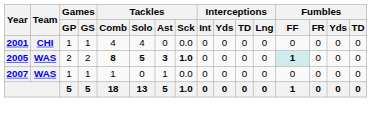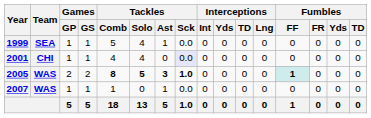+ row: 1999 | SEA | 1 | 1 | 5 | 4 | 1 | 0.0 | 0 | 0 | 0 | 0 | 0 | 0 | 0 | 0
2001 | Tackles / Sck: no background -> lavender background
